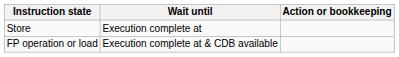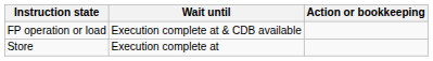rows swapped: FP operation or load <-> Store
